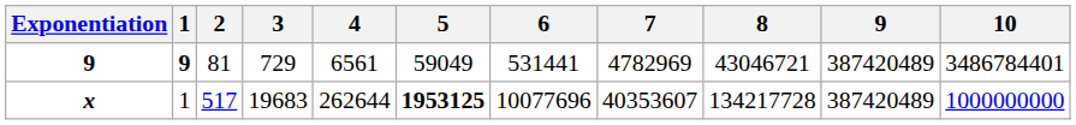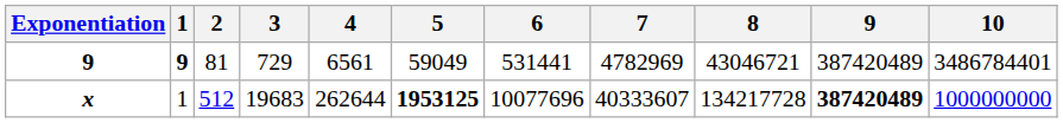x | 2: 517 -> 512
x | 7: 40353607 -> 40333607
x | 9: normal -> bold
